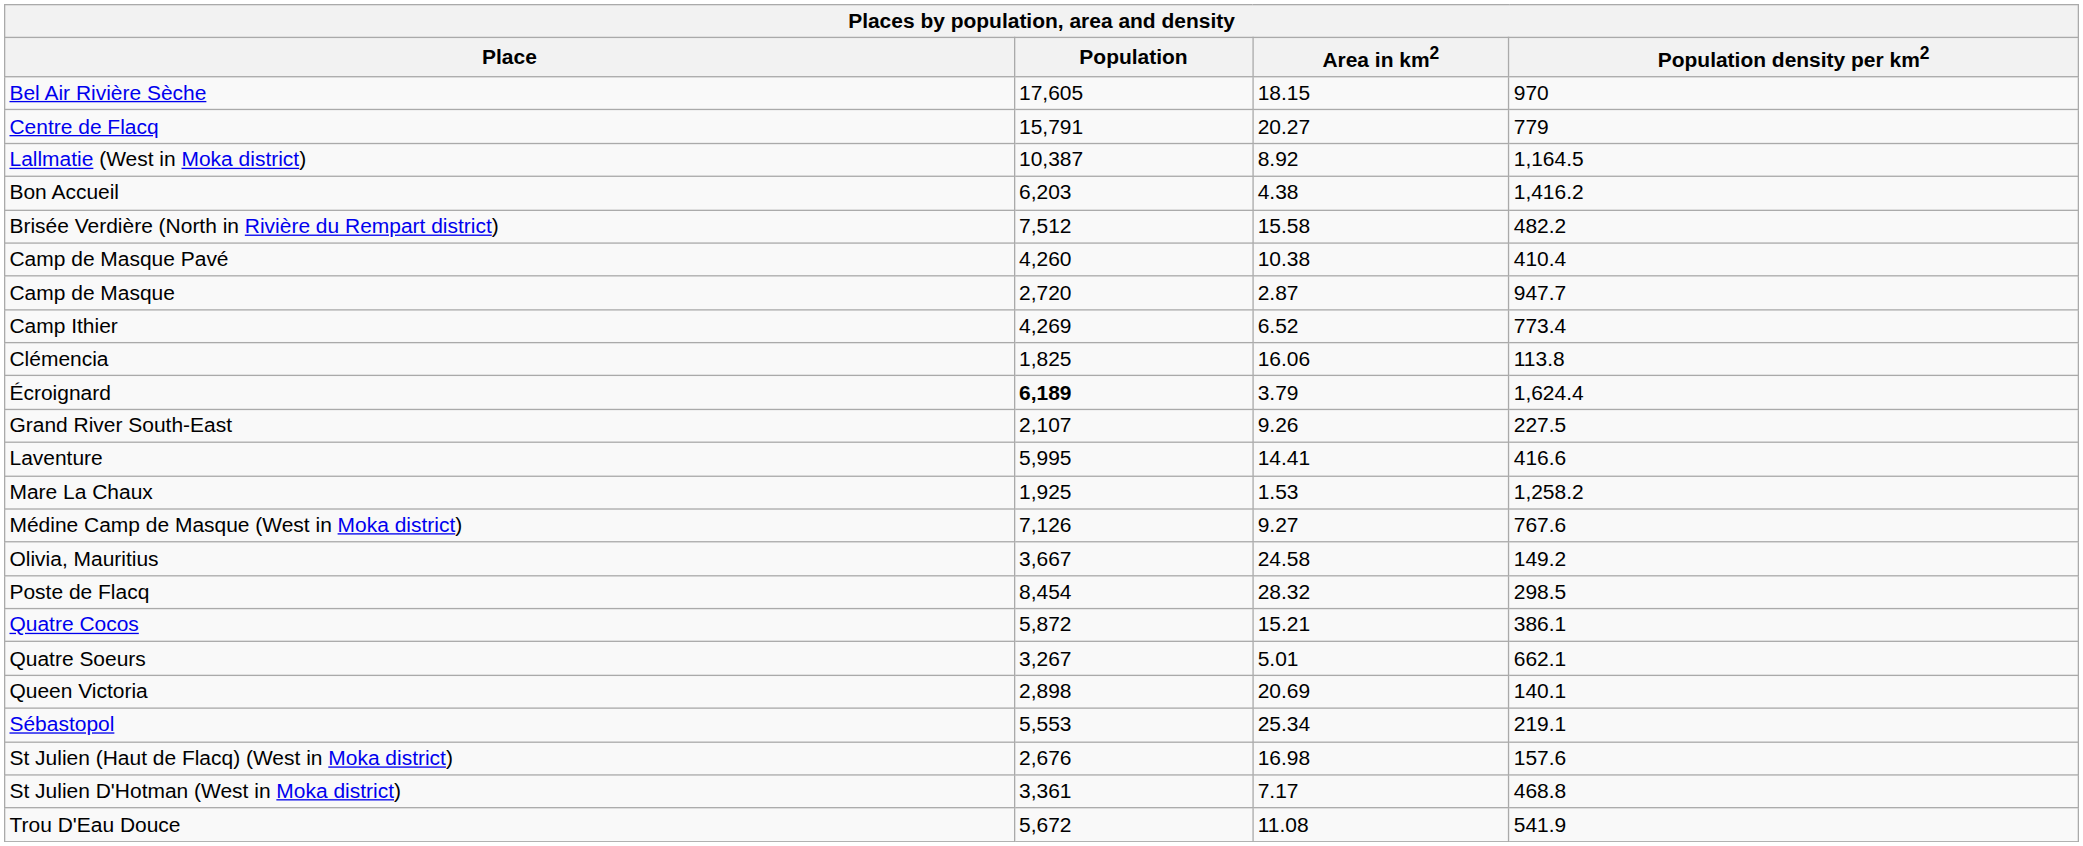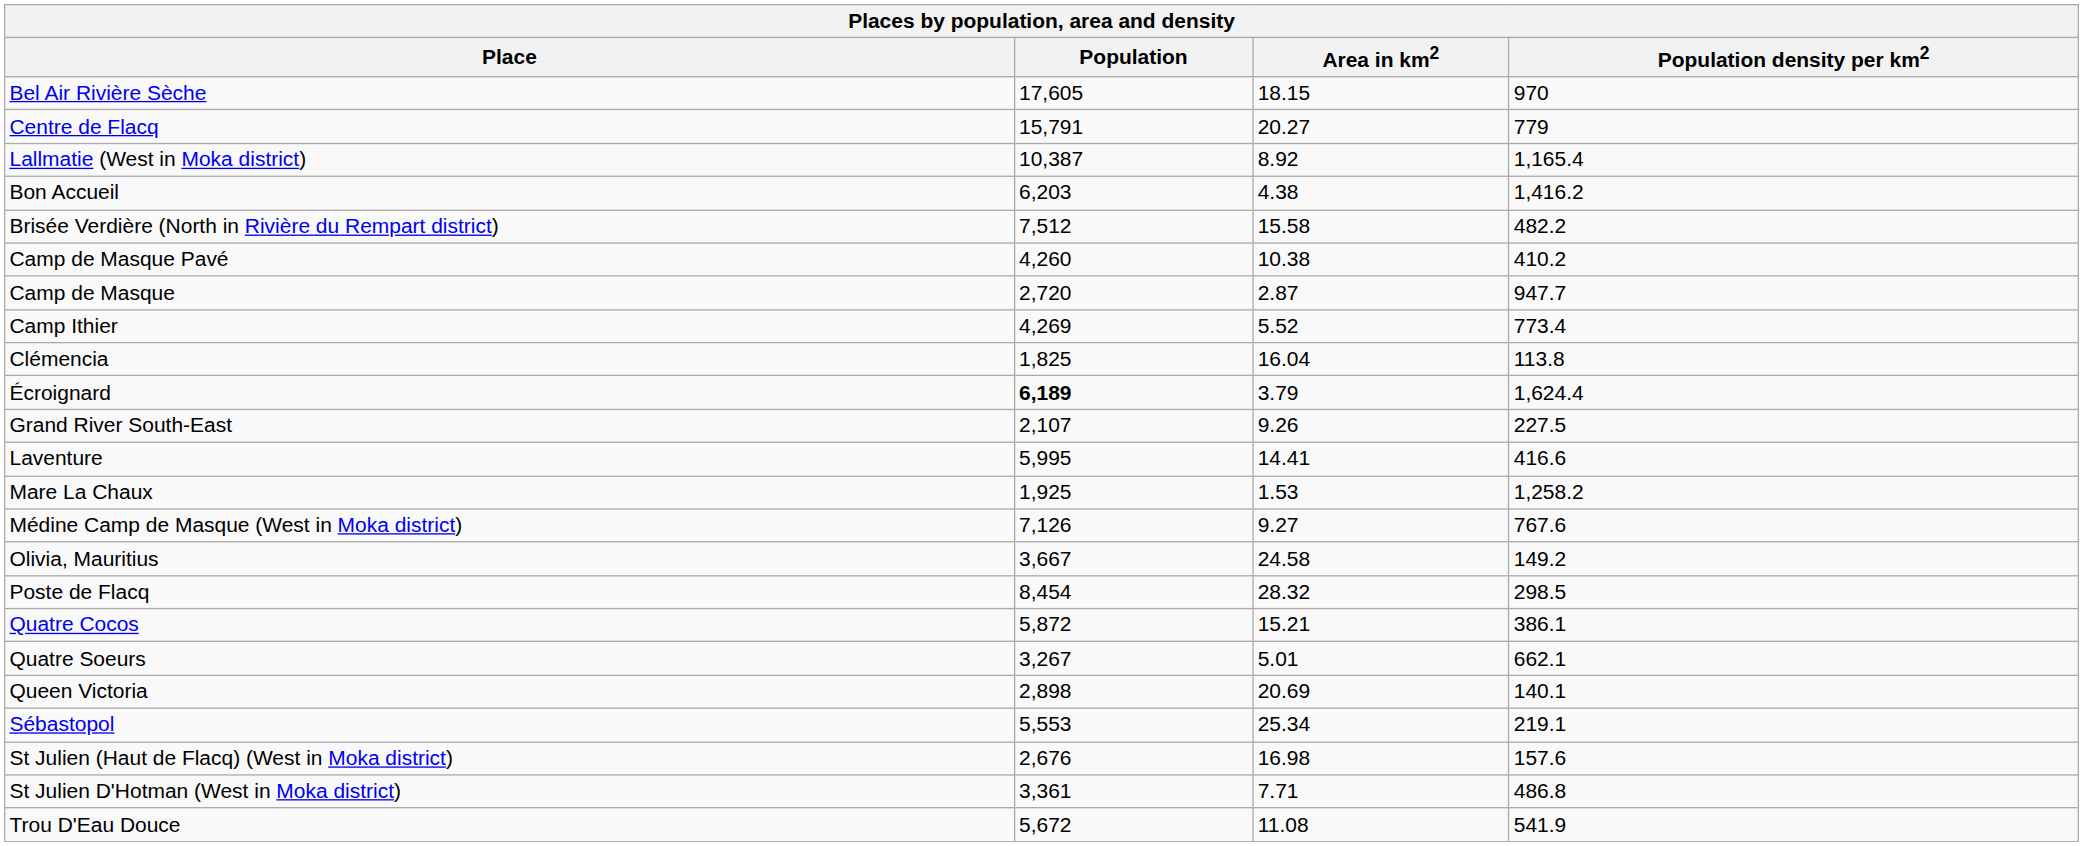Lallmatie (West in Moka district) | Population density per km2: 1,164.5 -> 1,165.4
Camp de Masque Pavé | Population density per km2: 410.4 -> 410.2
Camp Ithier | Area in km2: 6.52 -> 5.52
Clémencia | Area in km2: 16.06 -> 16.04
St Julien D'Hotman (West in Moka district) | Area in km2: 7.17 -> 7.71
St Julien D'Hotman (West in Moka district) | Population density per km2: 468.8 -> 486.8
